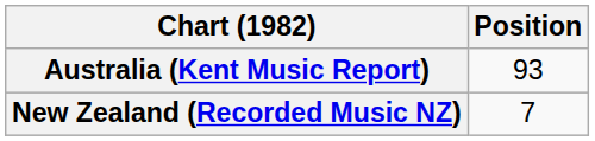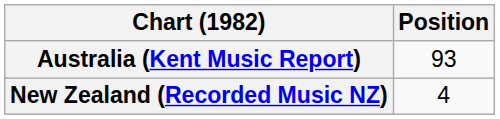New Zealand (Recorded Music NZ) | Position: 7 -> 4
